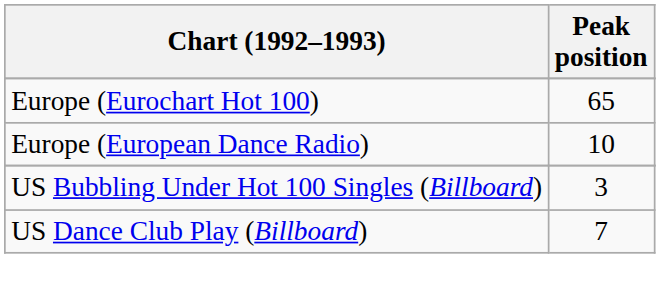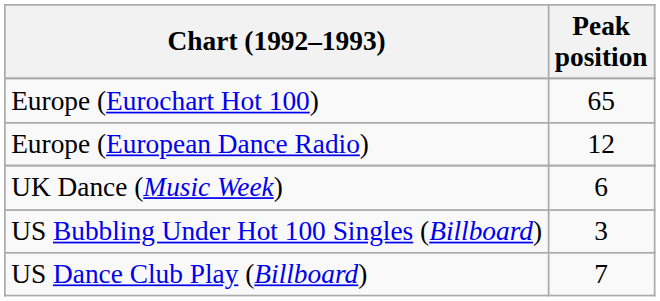Europe (European Dance Radio) | Peak position: 10 -> 12
+ row: UK Dance (Music Week) | 6
